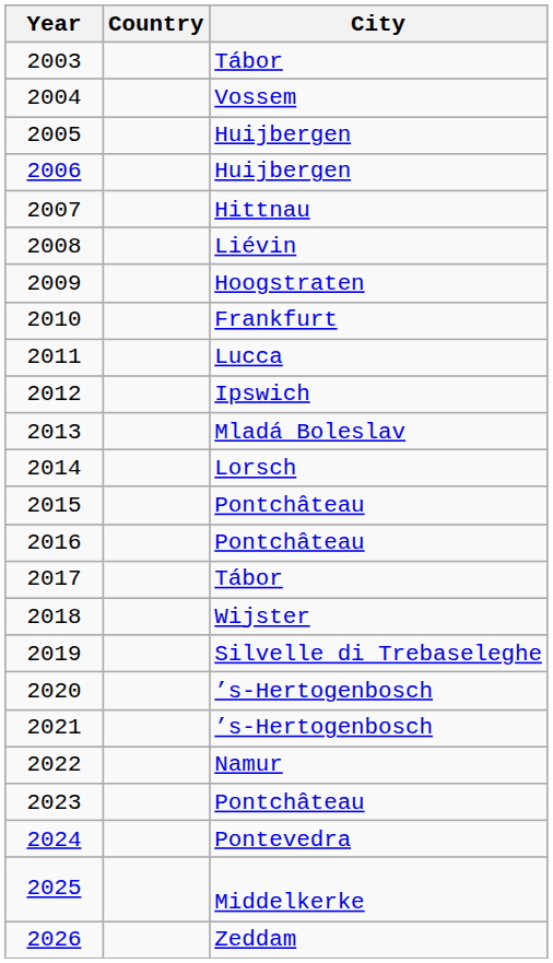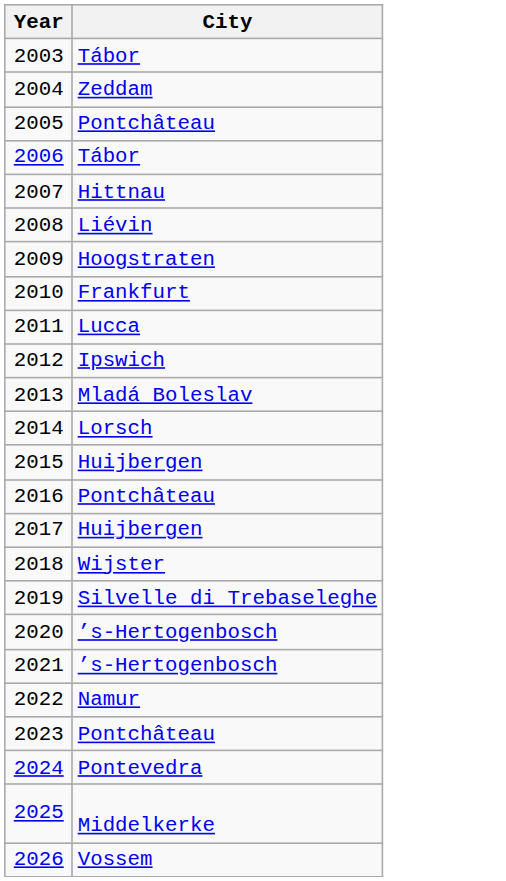- column: Country
2004 | City: Vossem -> Zeddam
2005 | City: Huijbergen -> Pontchâteau
2006 | City: Huijbergen -> Tábor
2015 | City: Pontchâteau -> Huijbergen
2017 | City: Tábor -> Huijbergen
2026 | City: Zeddam -> Vossem
